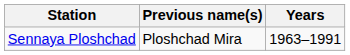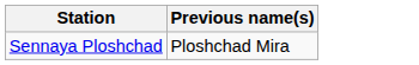- column: Years | 1963–1991
